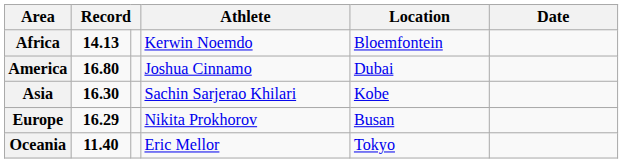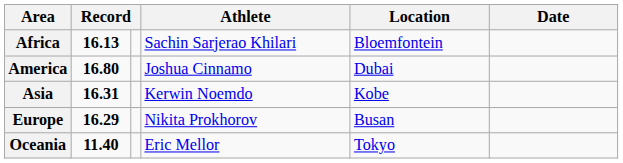Africa | column 2: 14.13 -> 16.13
Africa | Athlete: Kerwin Noemdo -> Sachin Sarjerao Khilari
Asia | column 2: 16.30 -> 16.31
Asia | Athlete: Sachin Sarjerao Khilari -> Kerwin Noemdo
